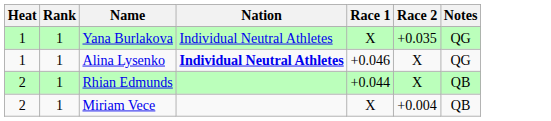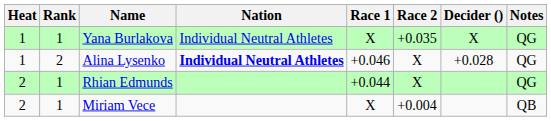+ column: Decider () | X | +0.028
Alina Lysenko | Rank: 1 -> 2
Rhian Edmunds | Notes: QB -> QG
